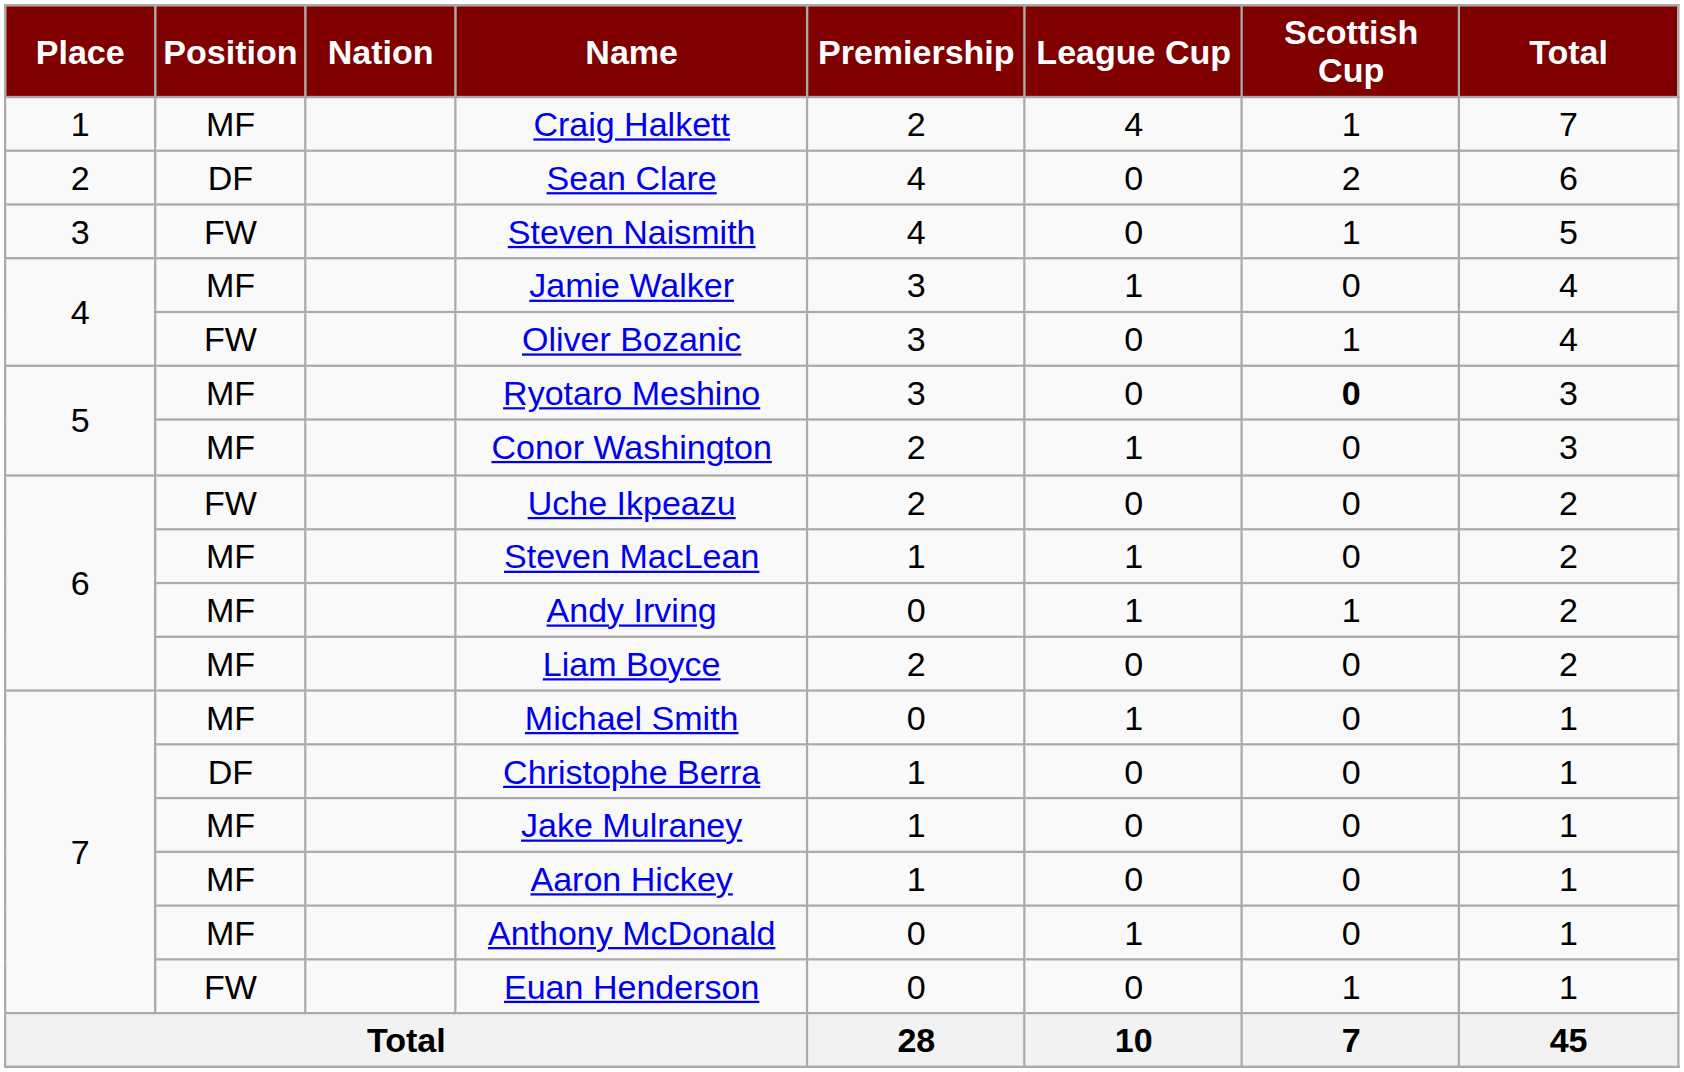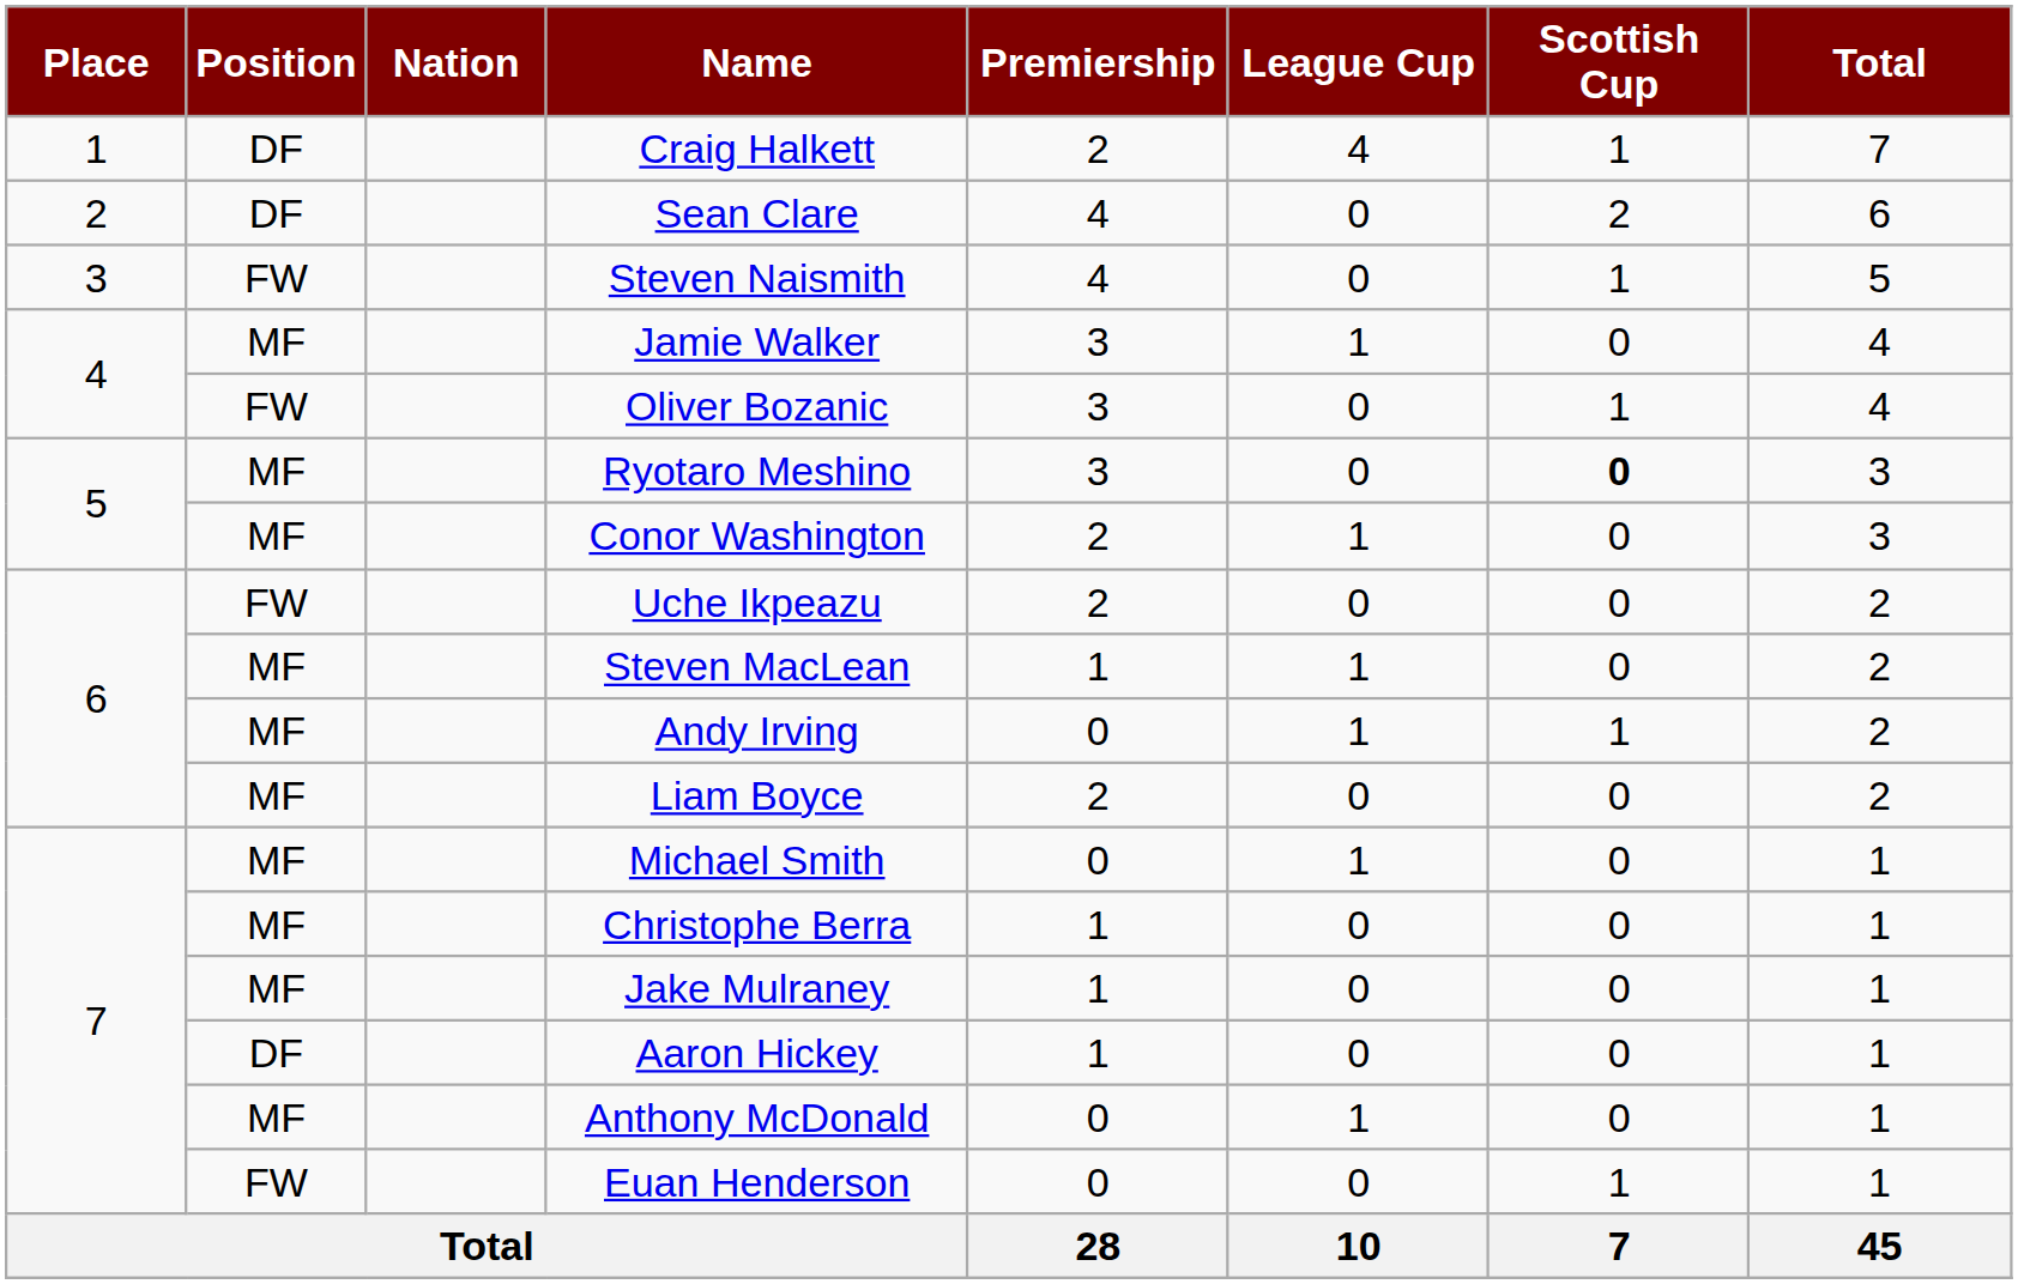Craig Halkett | Position: MF -> DF
Christophe Berra | Position: DF -> MF
Aaron Hickey | Position: MF -> DF
